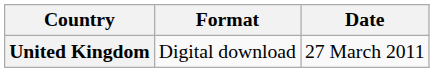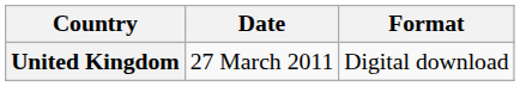columns swapped: Date <-> Format
